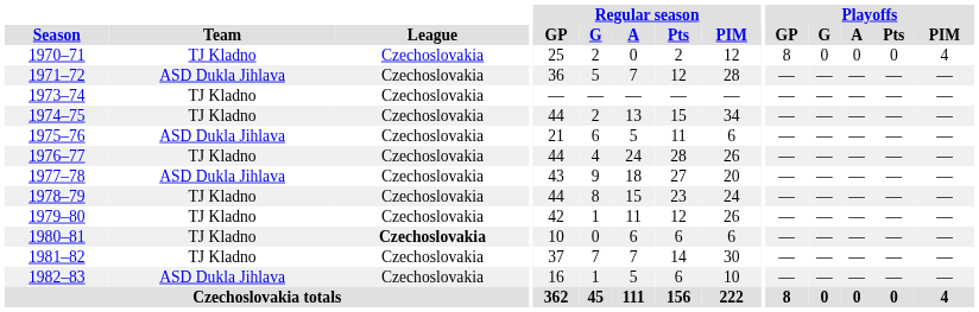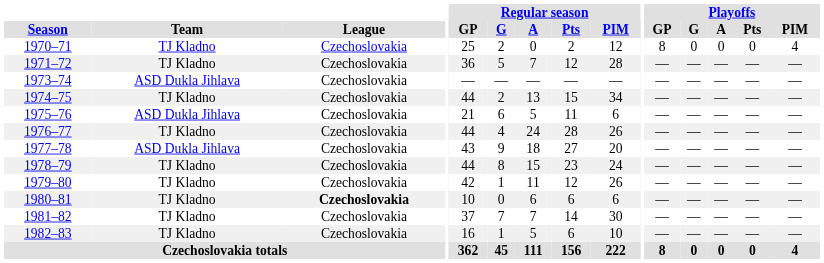1971–72 | Team: ASD Dukla Jihlava -> TJ Kladno
1973–74 | Team: TJ Kladno -> ASD Dukla Jihlava
1982–83 | Team: ASD Dukla Jihlava -> TJ Kladno
